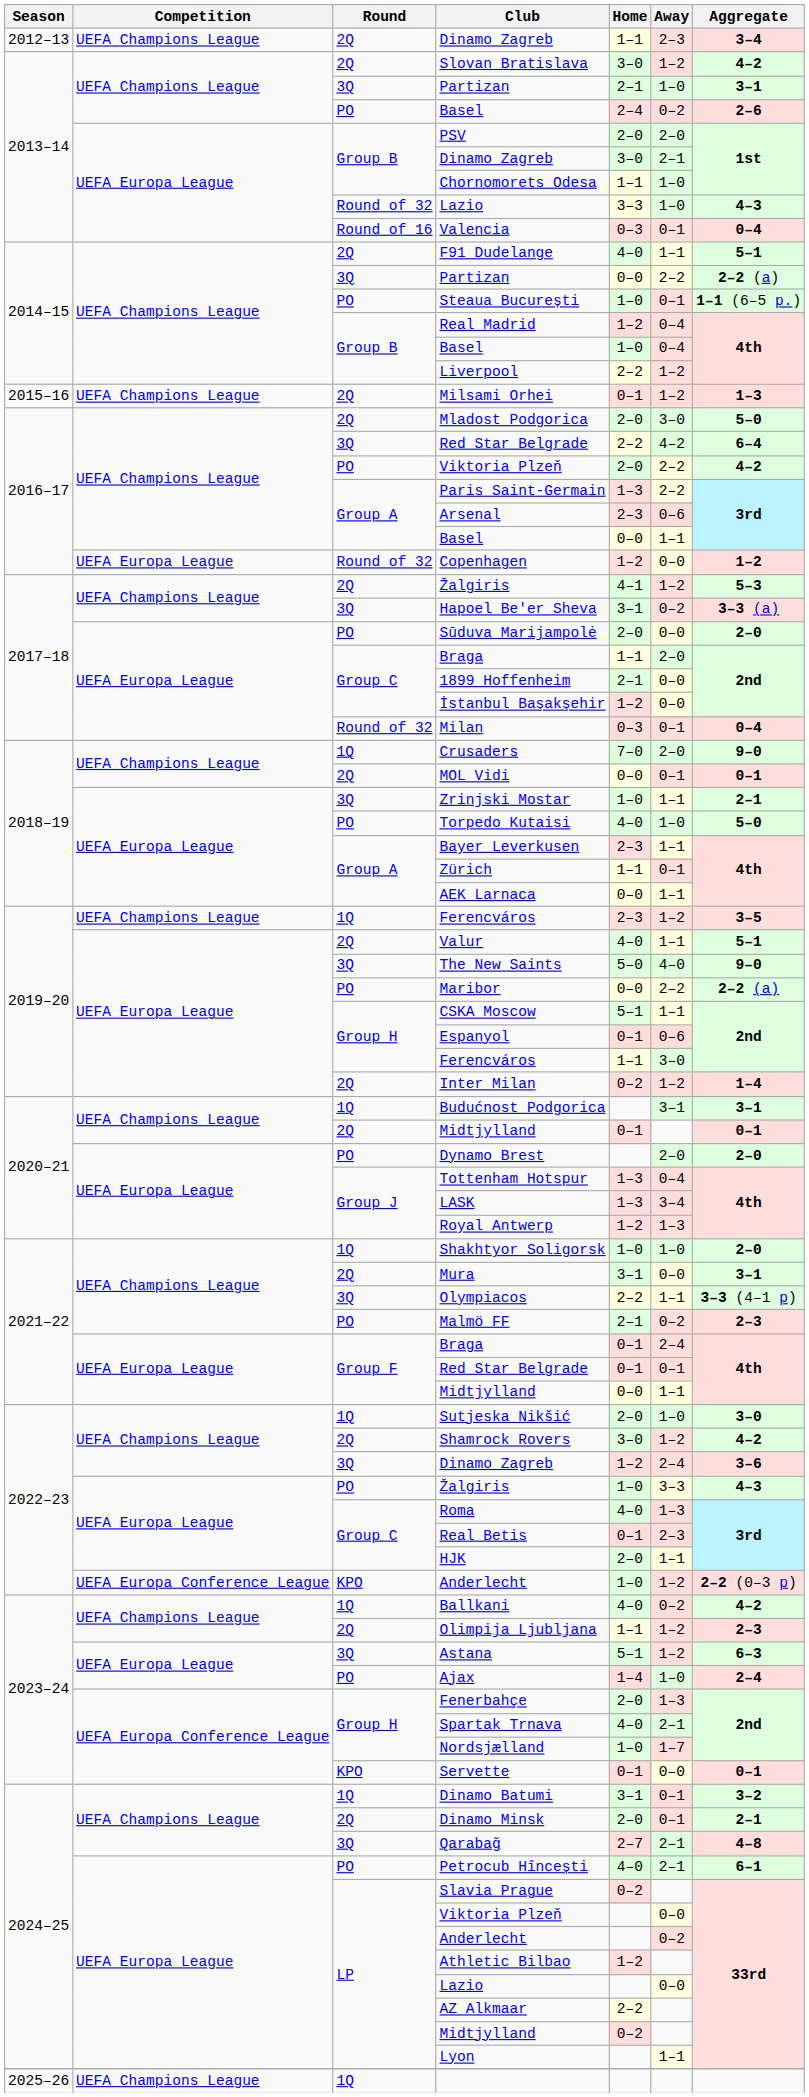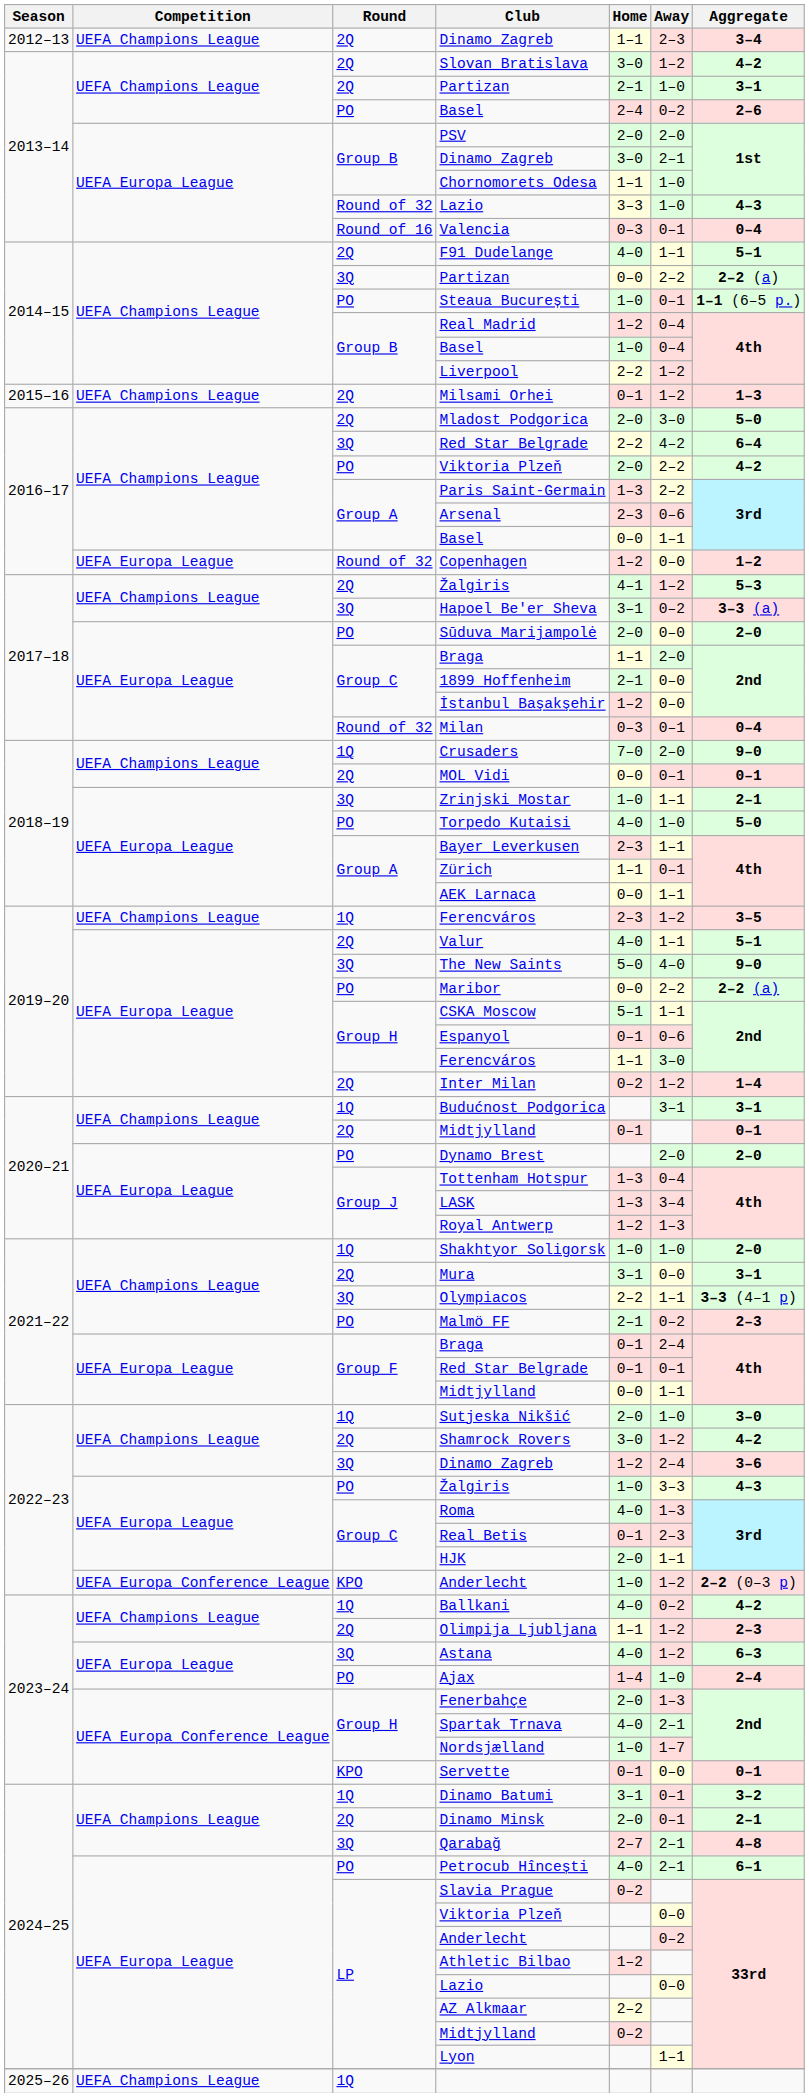2013–14 / Partizan | Round: 3Q -> 2Q
Astana | Home: 5–1 -> 4–0
